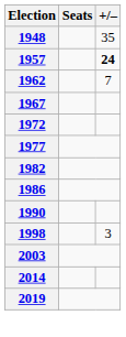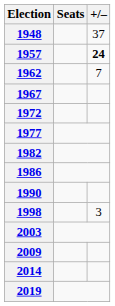1948 | +/–: 35 -> 37
+ row: 2009
